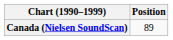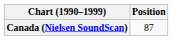Canada (Nielsen SoundScan) | Position: 89 -> 87
